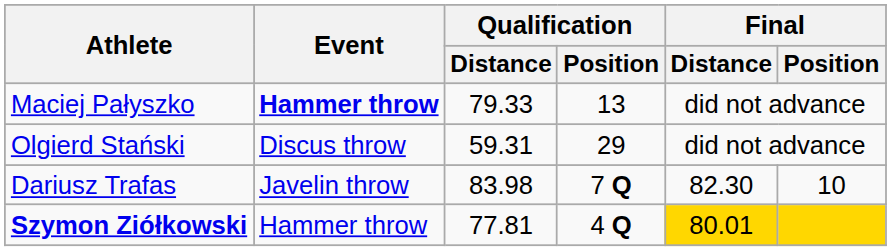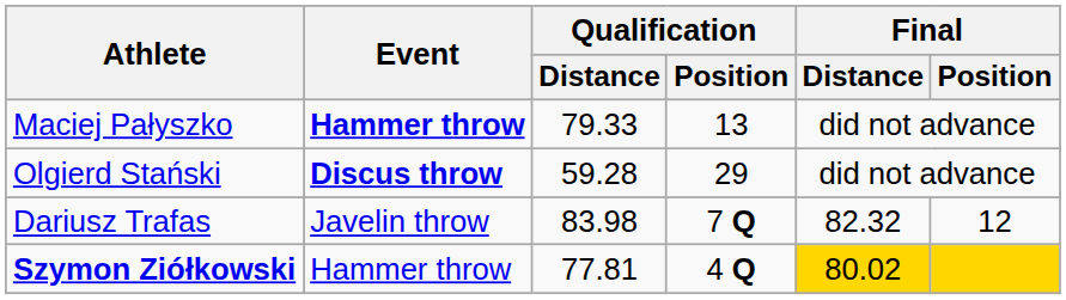Olgierd Stański | Event: normal -> bold
Olgierd Stański | Qualification / Distance: 59.31 -> 59.28
Dariusz Trafas | Final / Distance: 82.30 -> 82.32
Dariusz Trafas | Final / Position: 10 -> 12
Szymon Ziółkowski | Final / Distance: 80.01 -> 80.02
